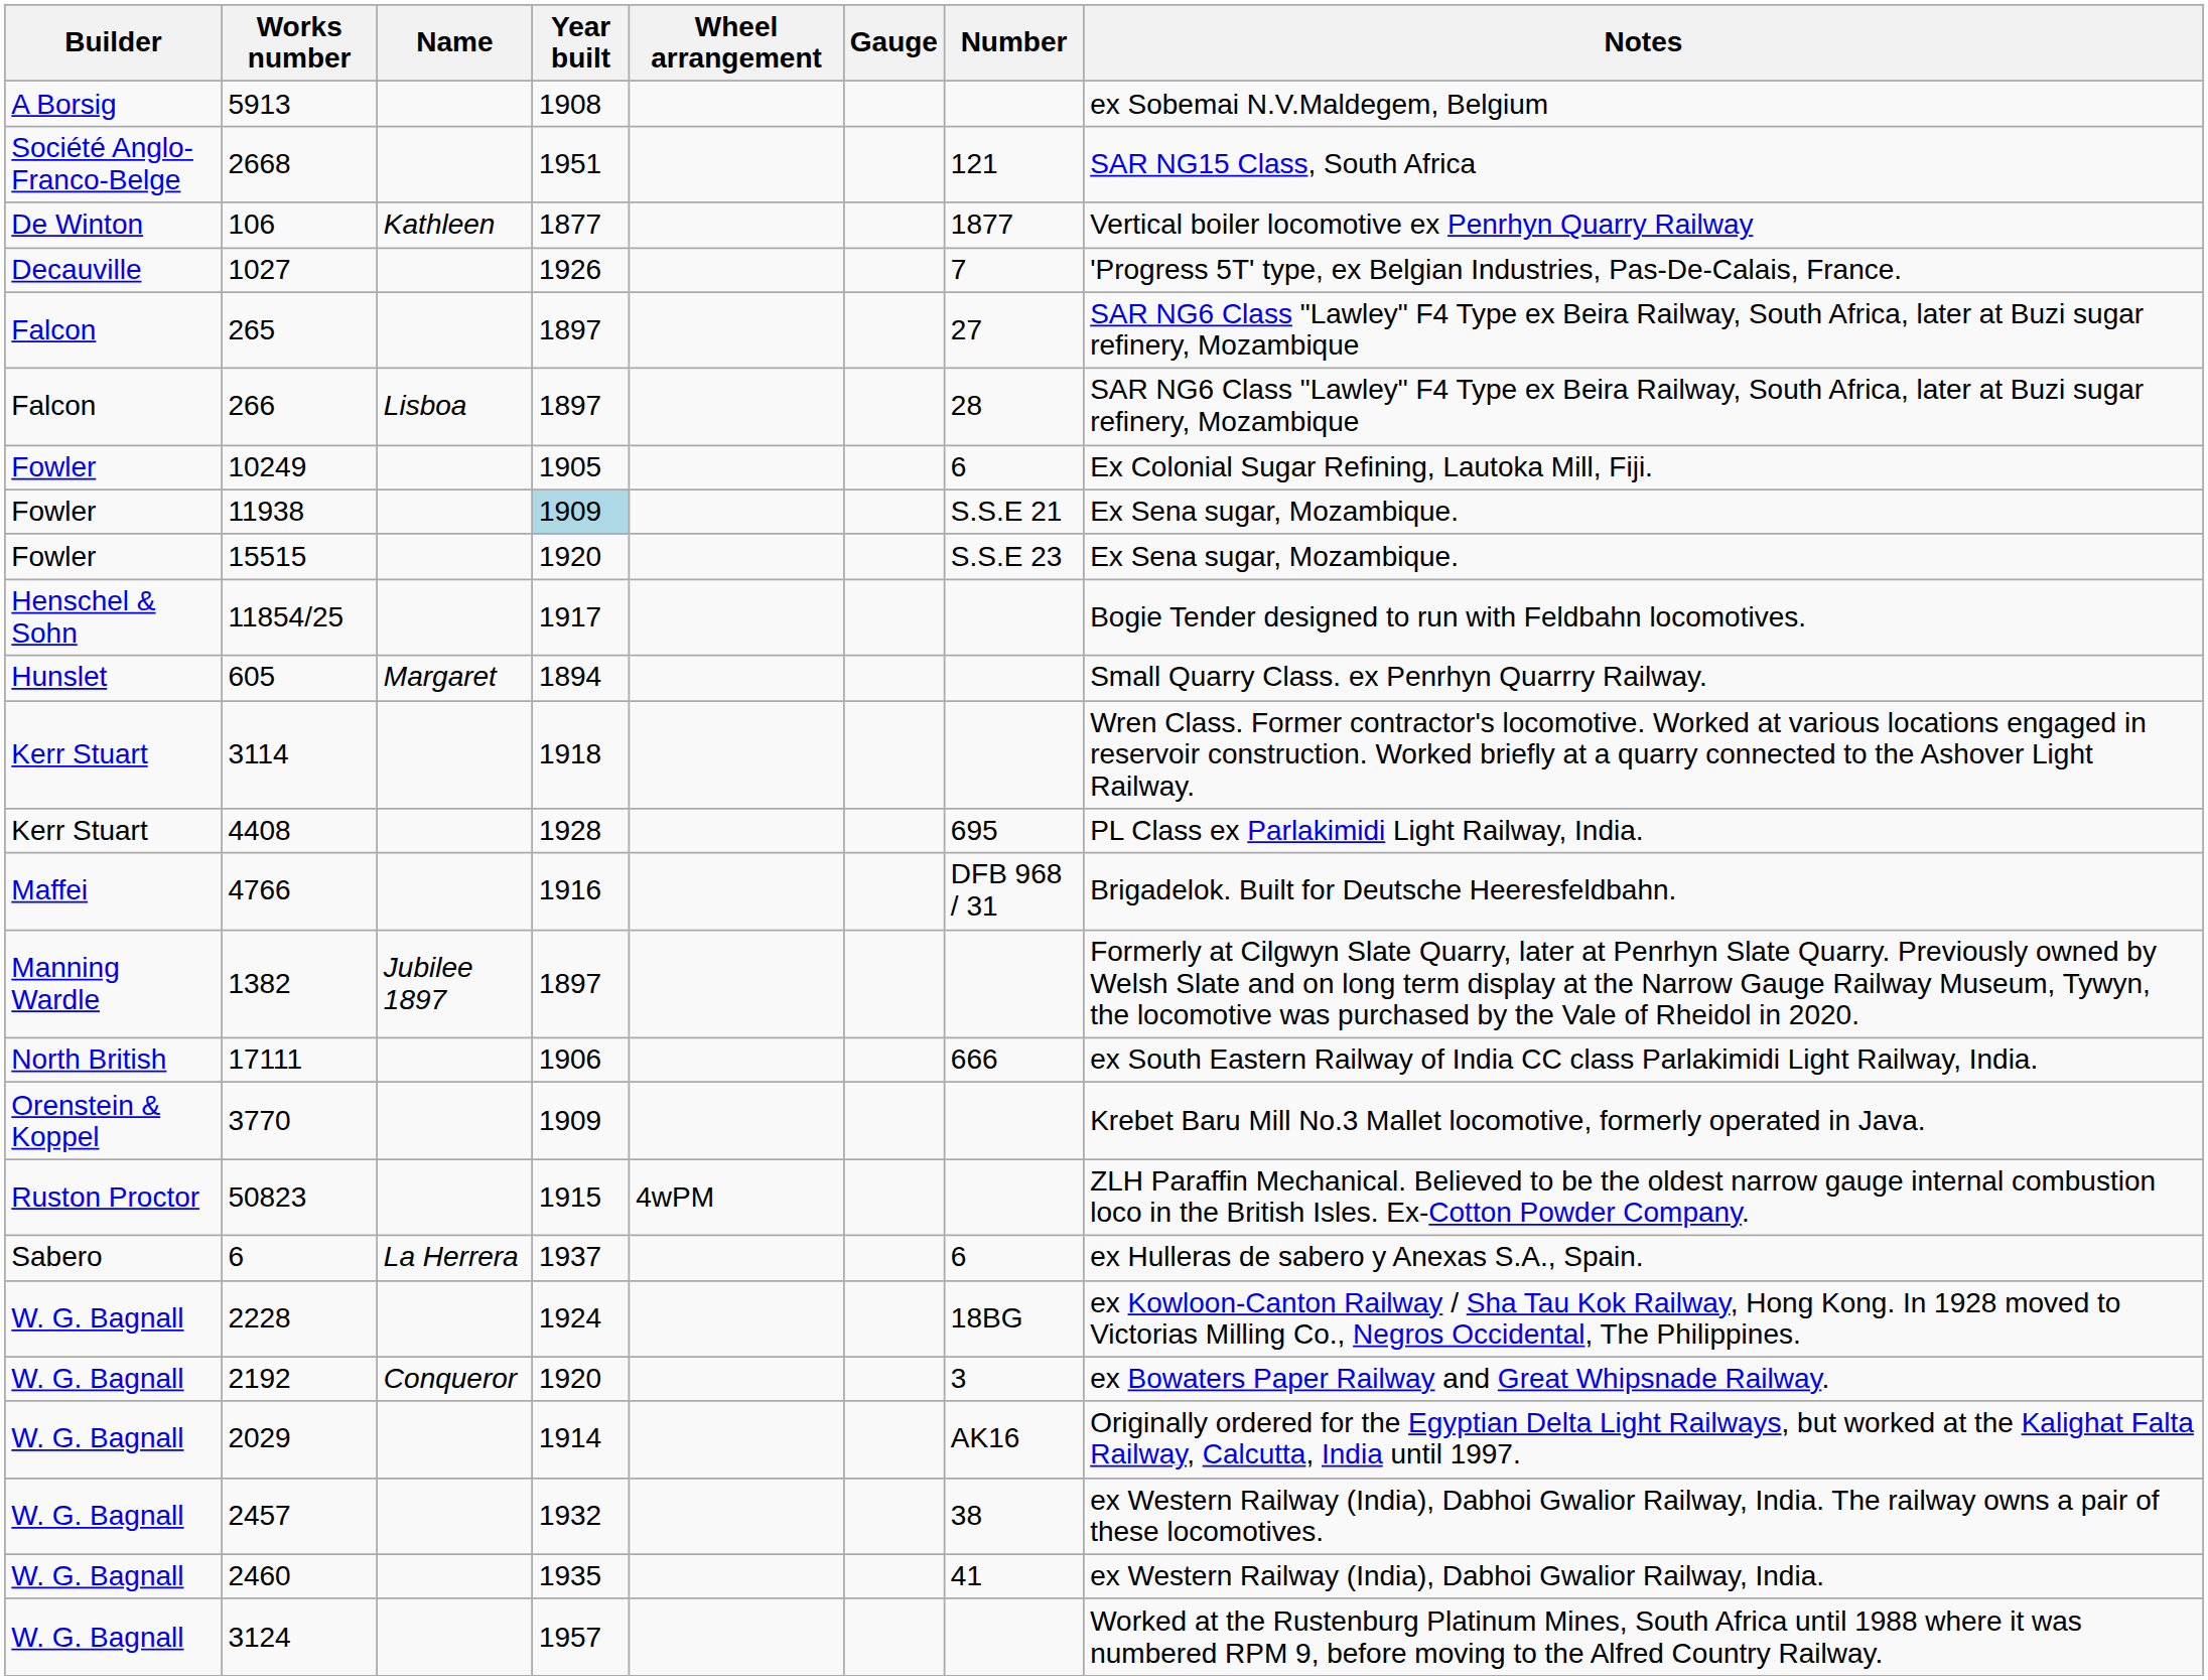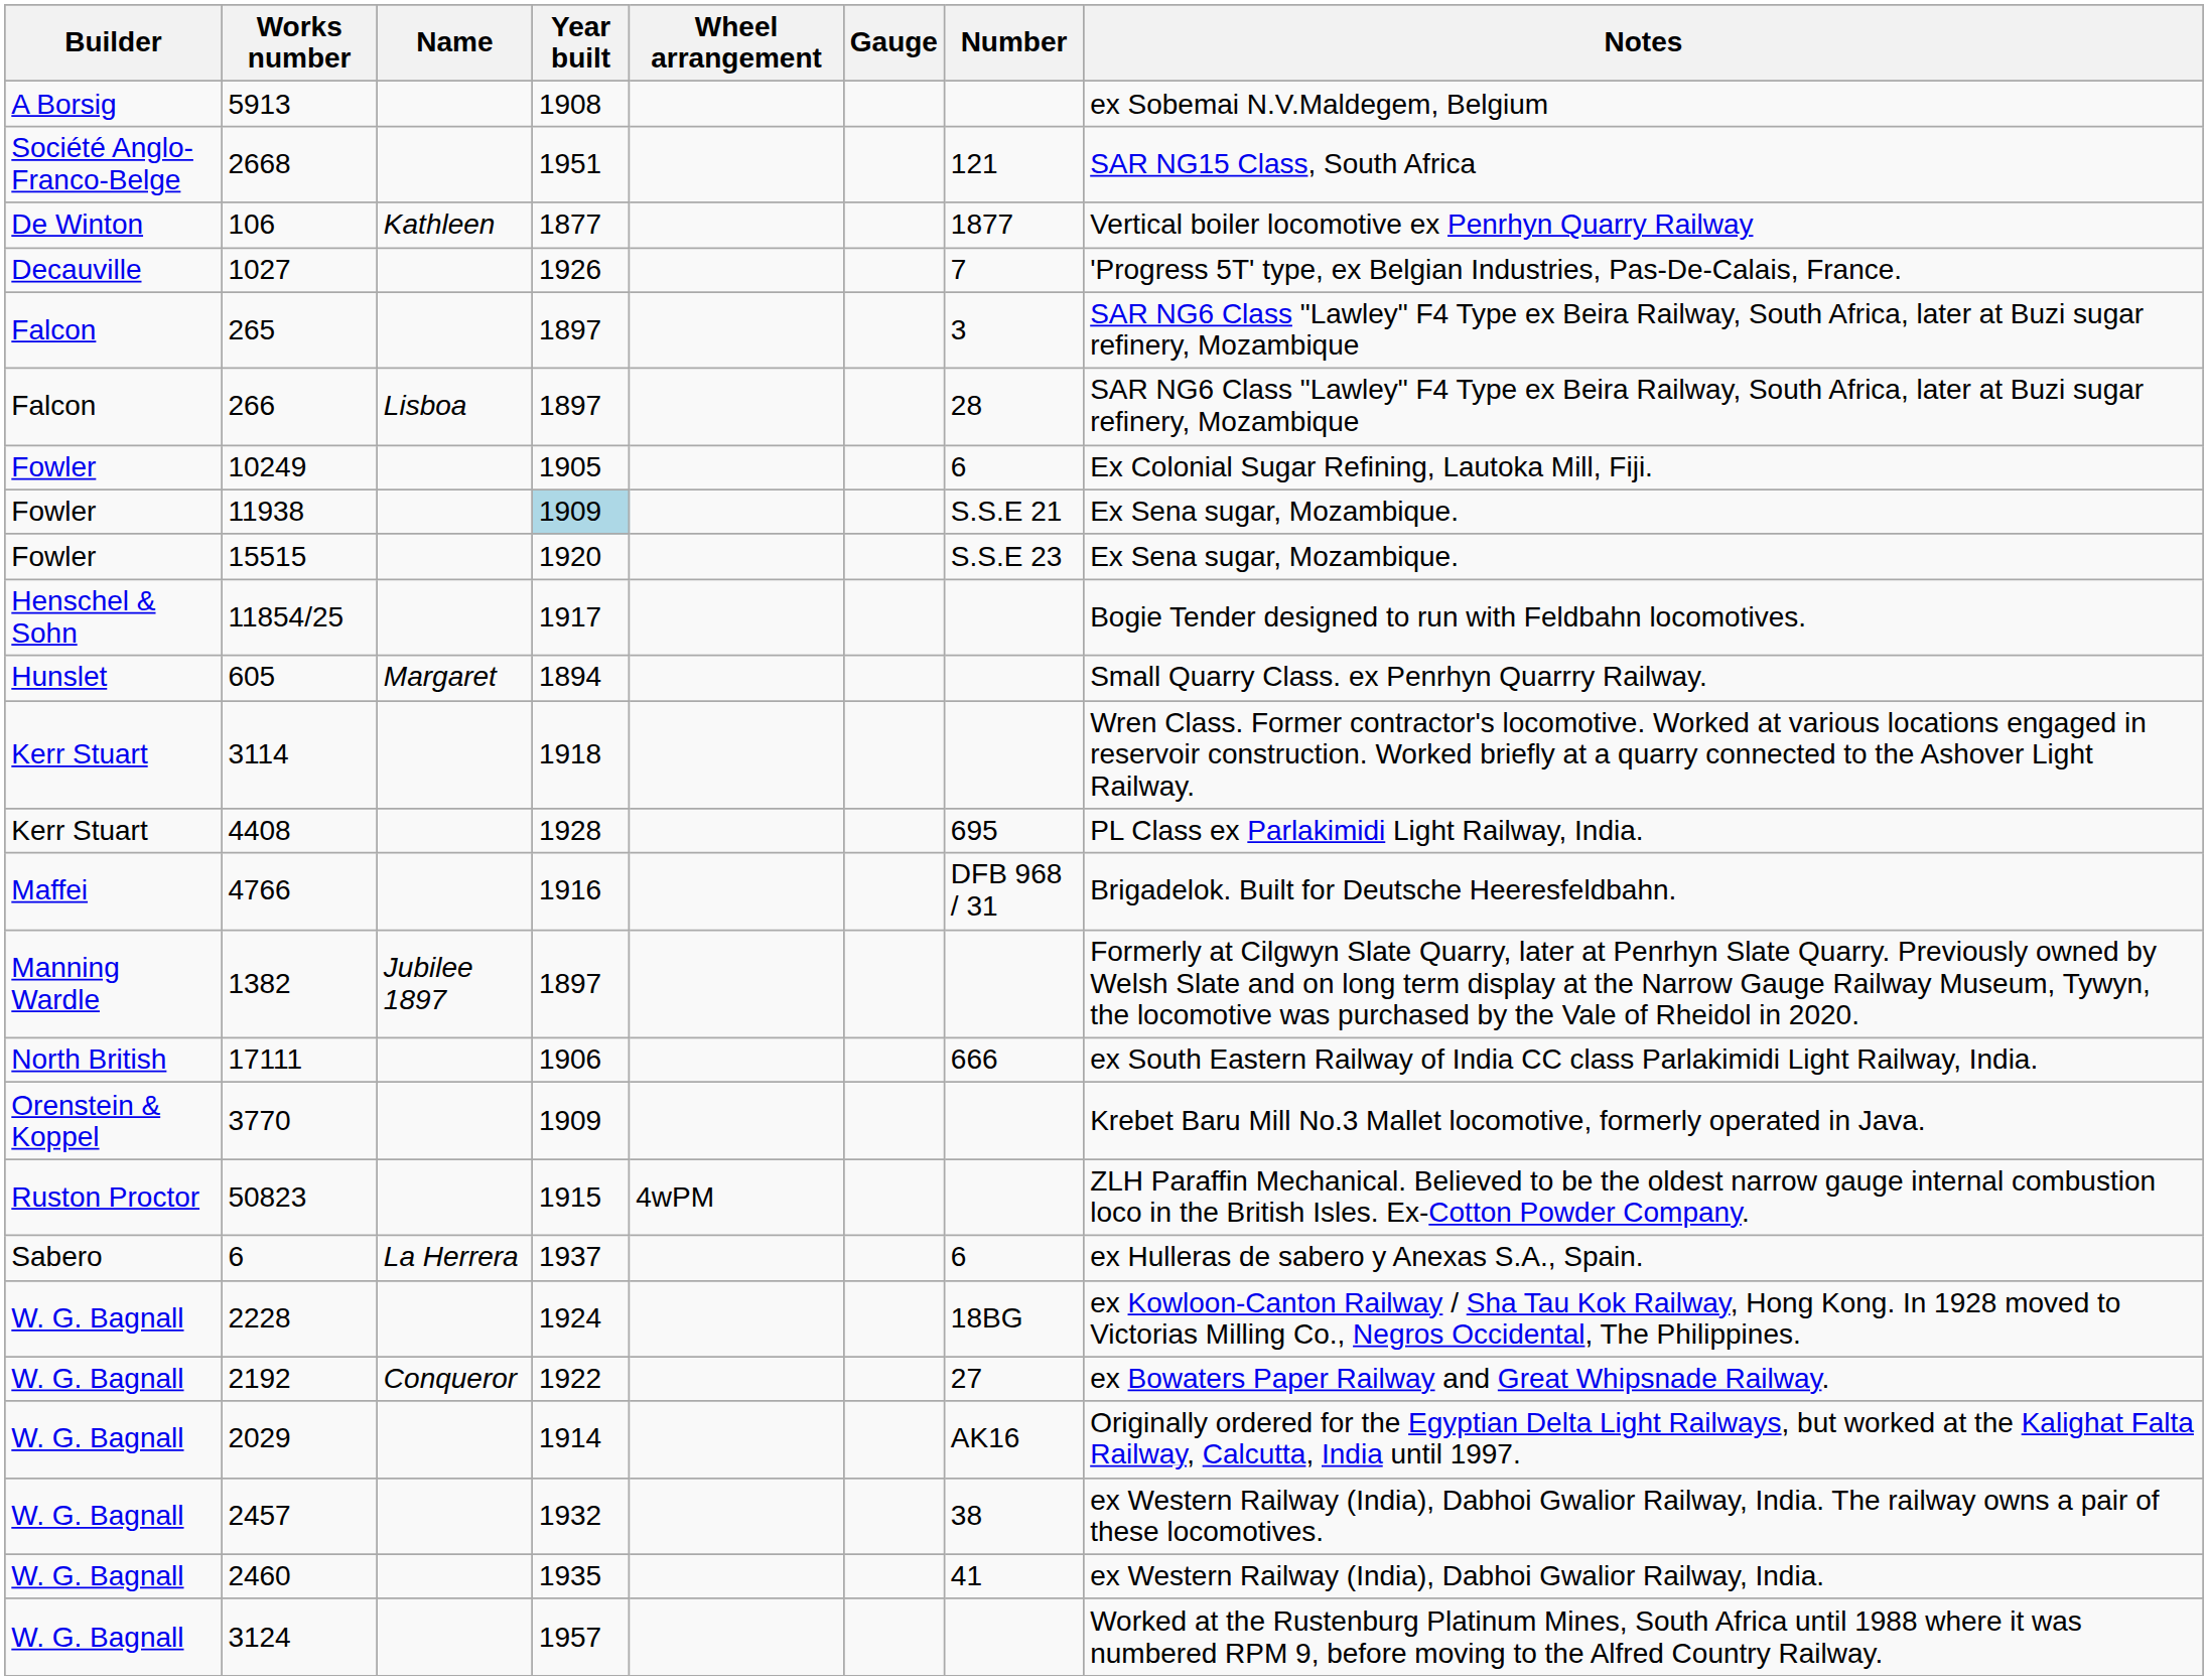265 | Number: 27 -> 3
2192 | Year built: 1920 -> 1922
2192 | Number: 3 -> 27
